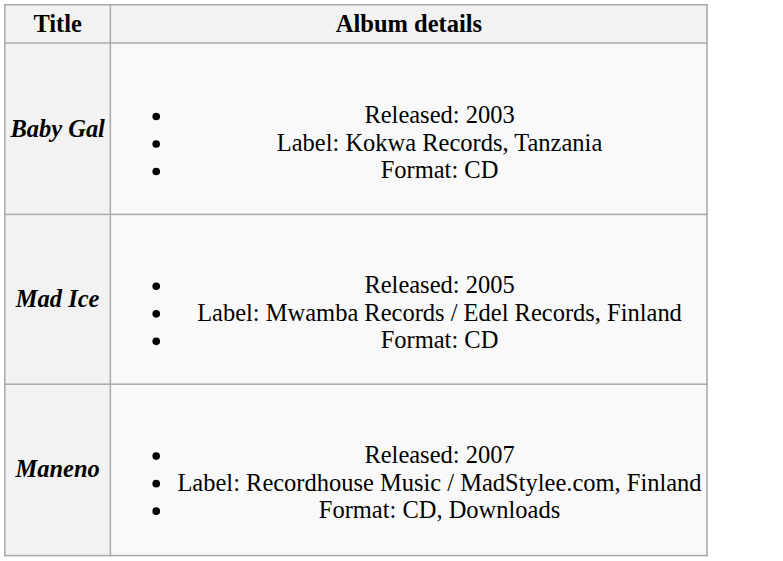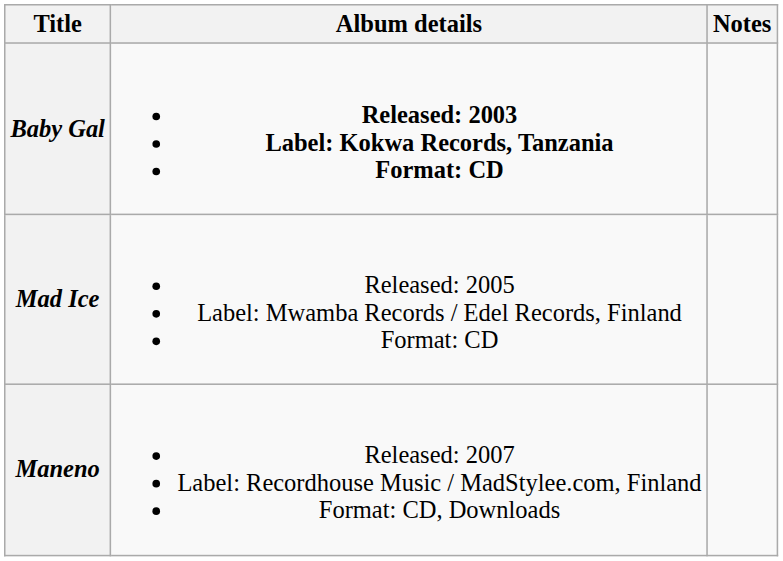+ column: Notes
Baby Gal | Album details: normal -> bold
